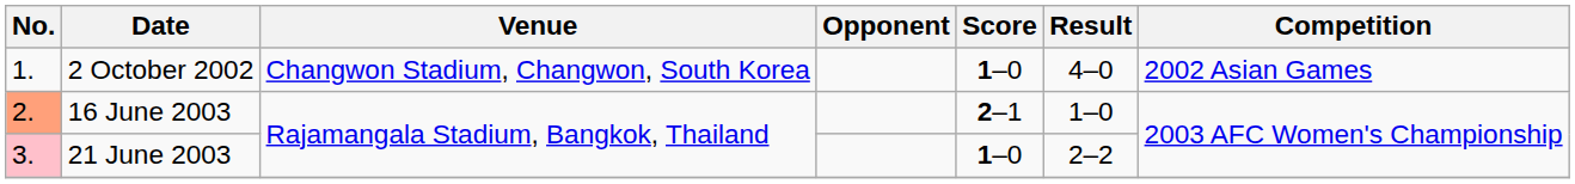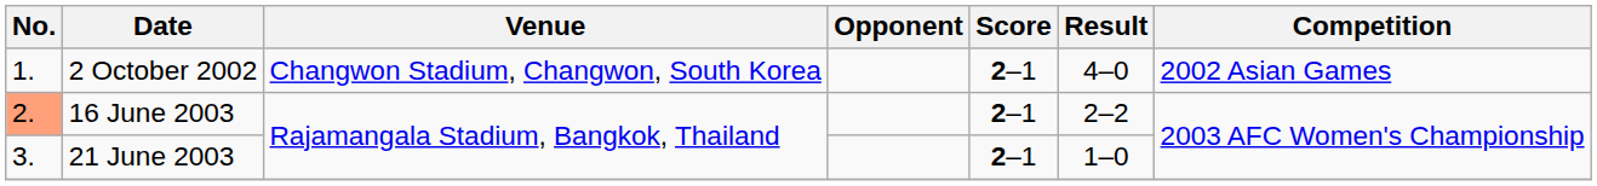2 October 2002 | Score: 1–0 -> 2–1
16 June 2003 | Result: 1–0 -> 2–2
21 June 2003 | No.: pink background -> no background
21 June 2003 | Score: 1–0 -> 2–1
21 June 2003 | Result: 2–2 -> 1–0
